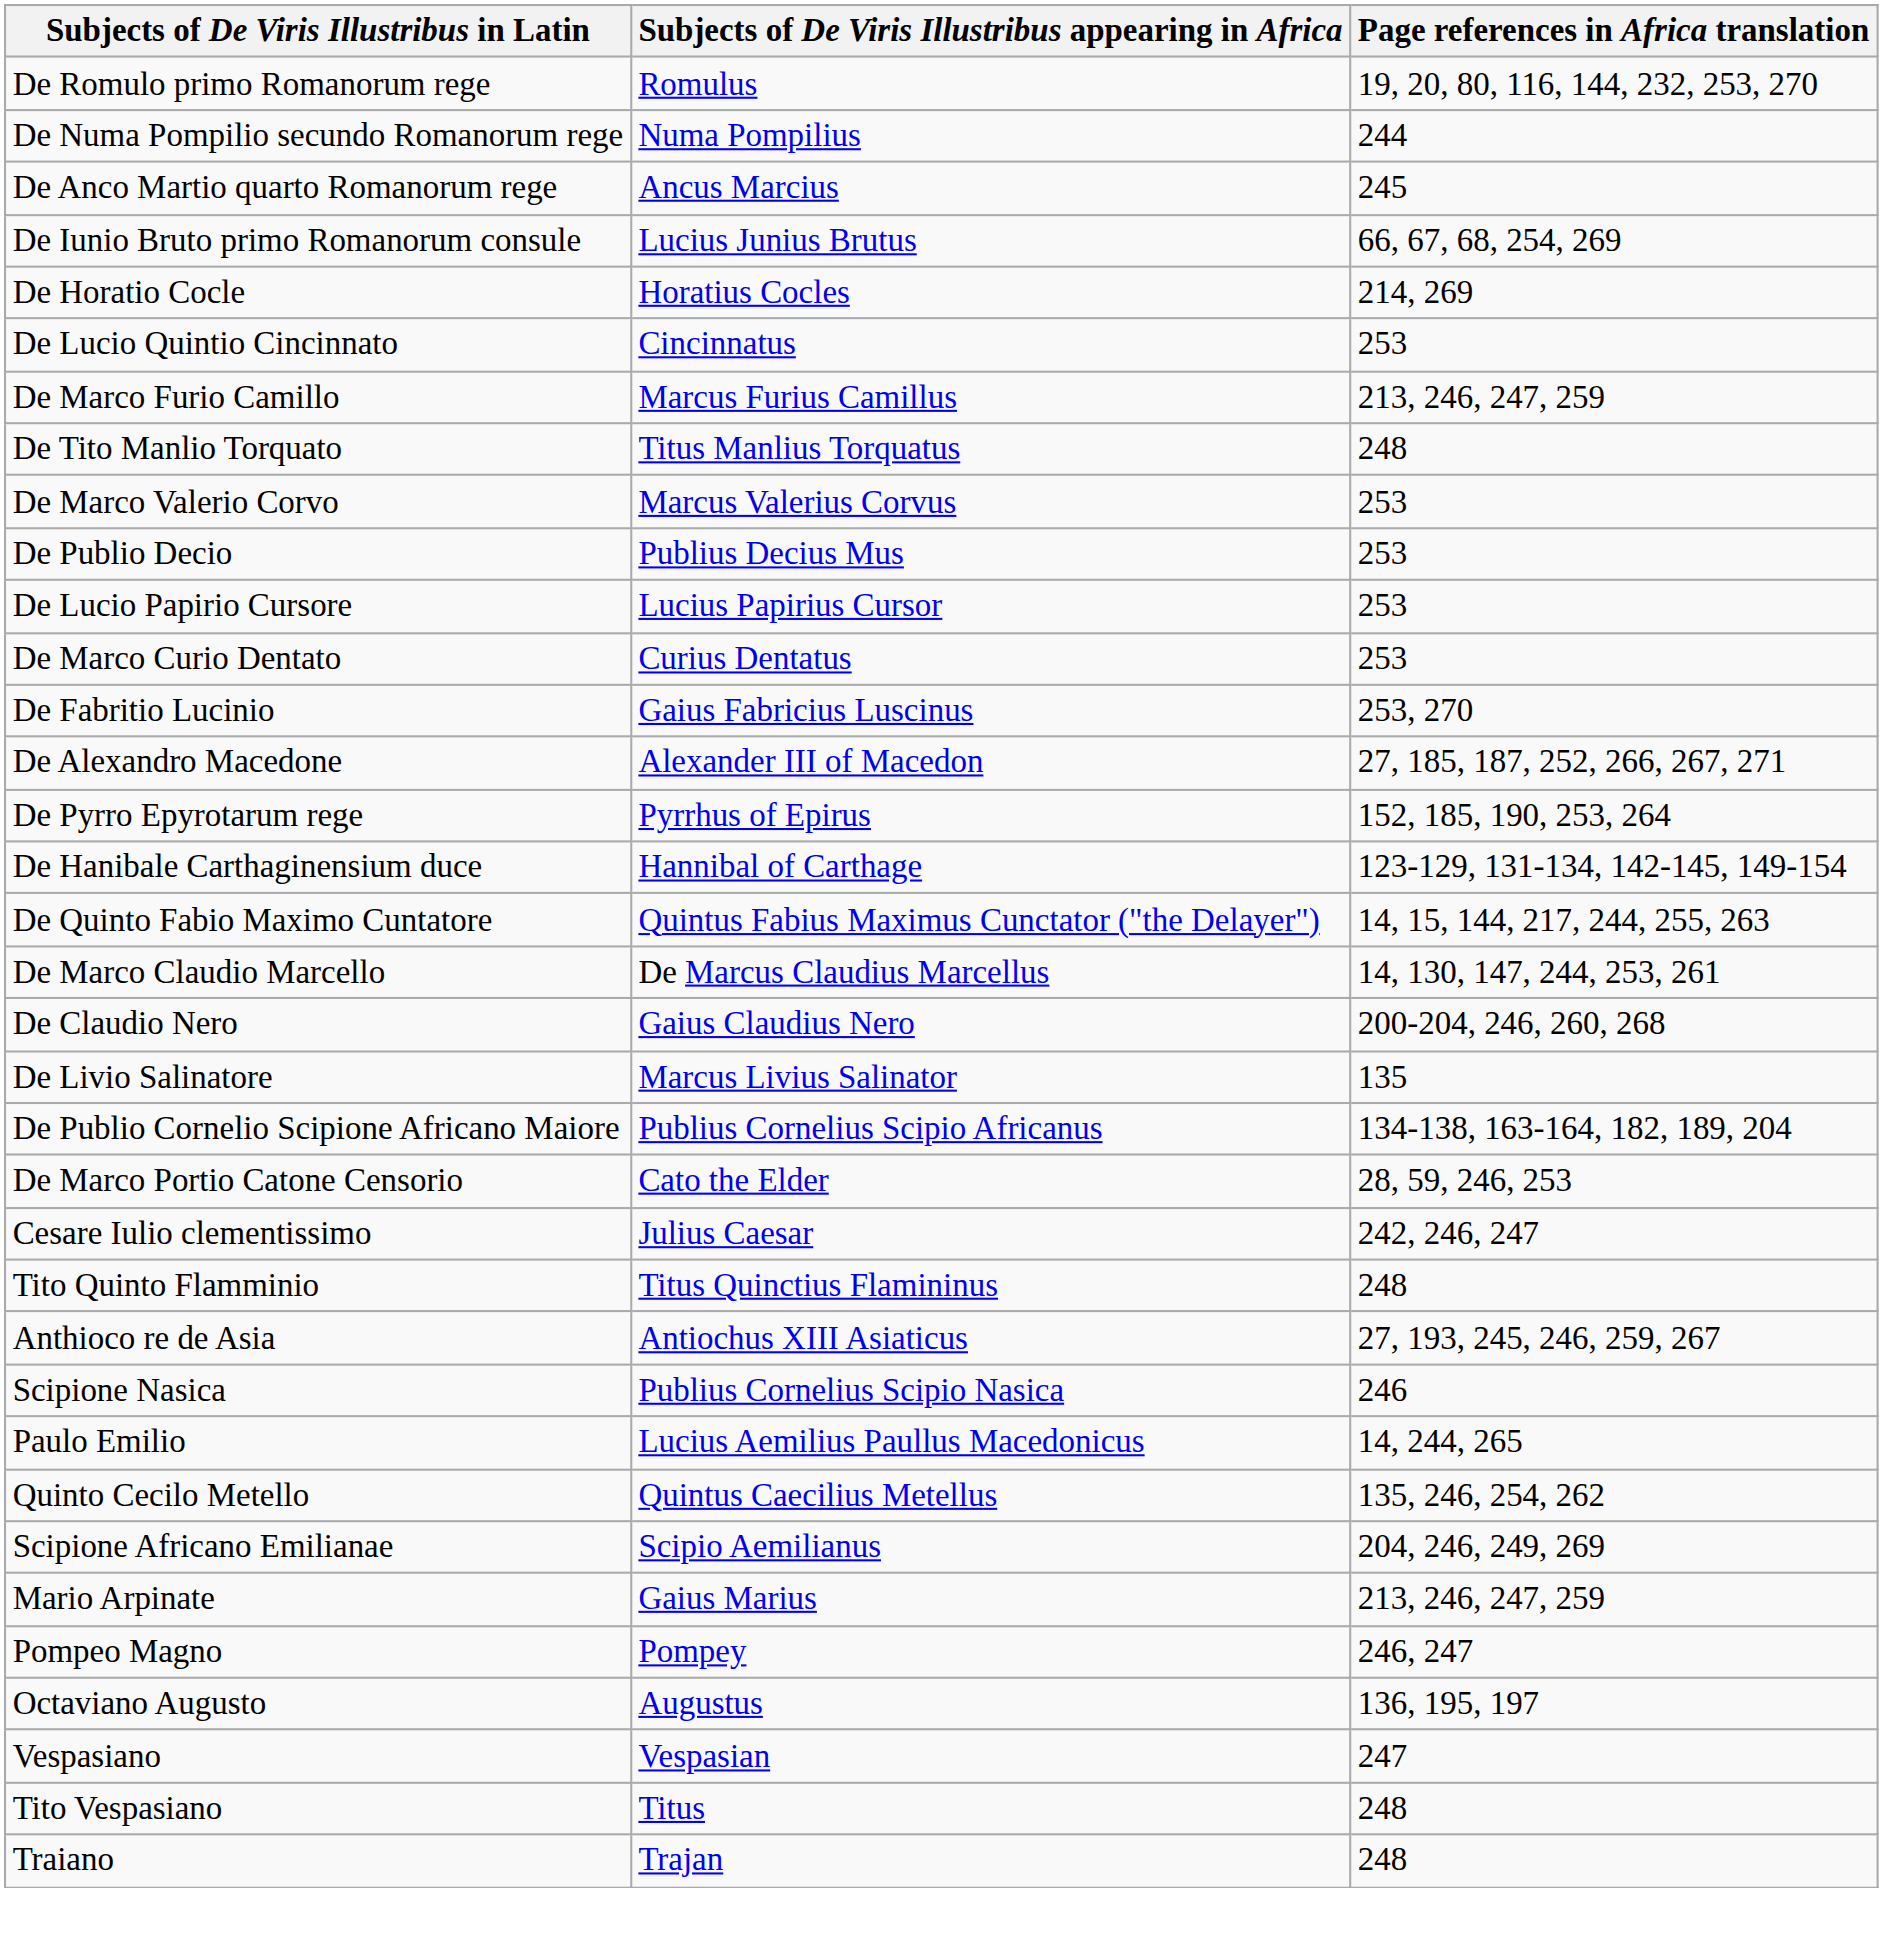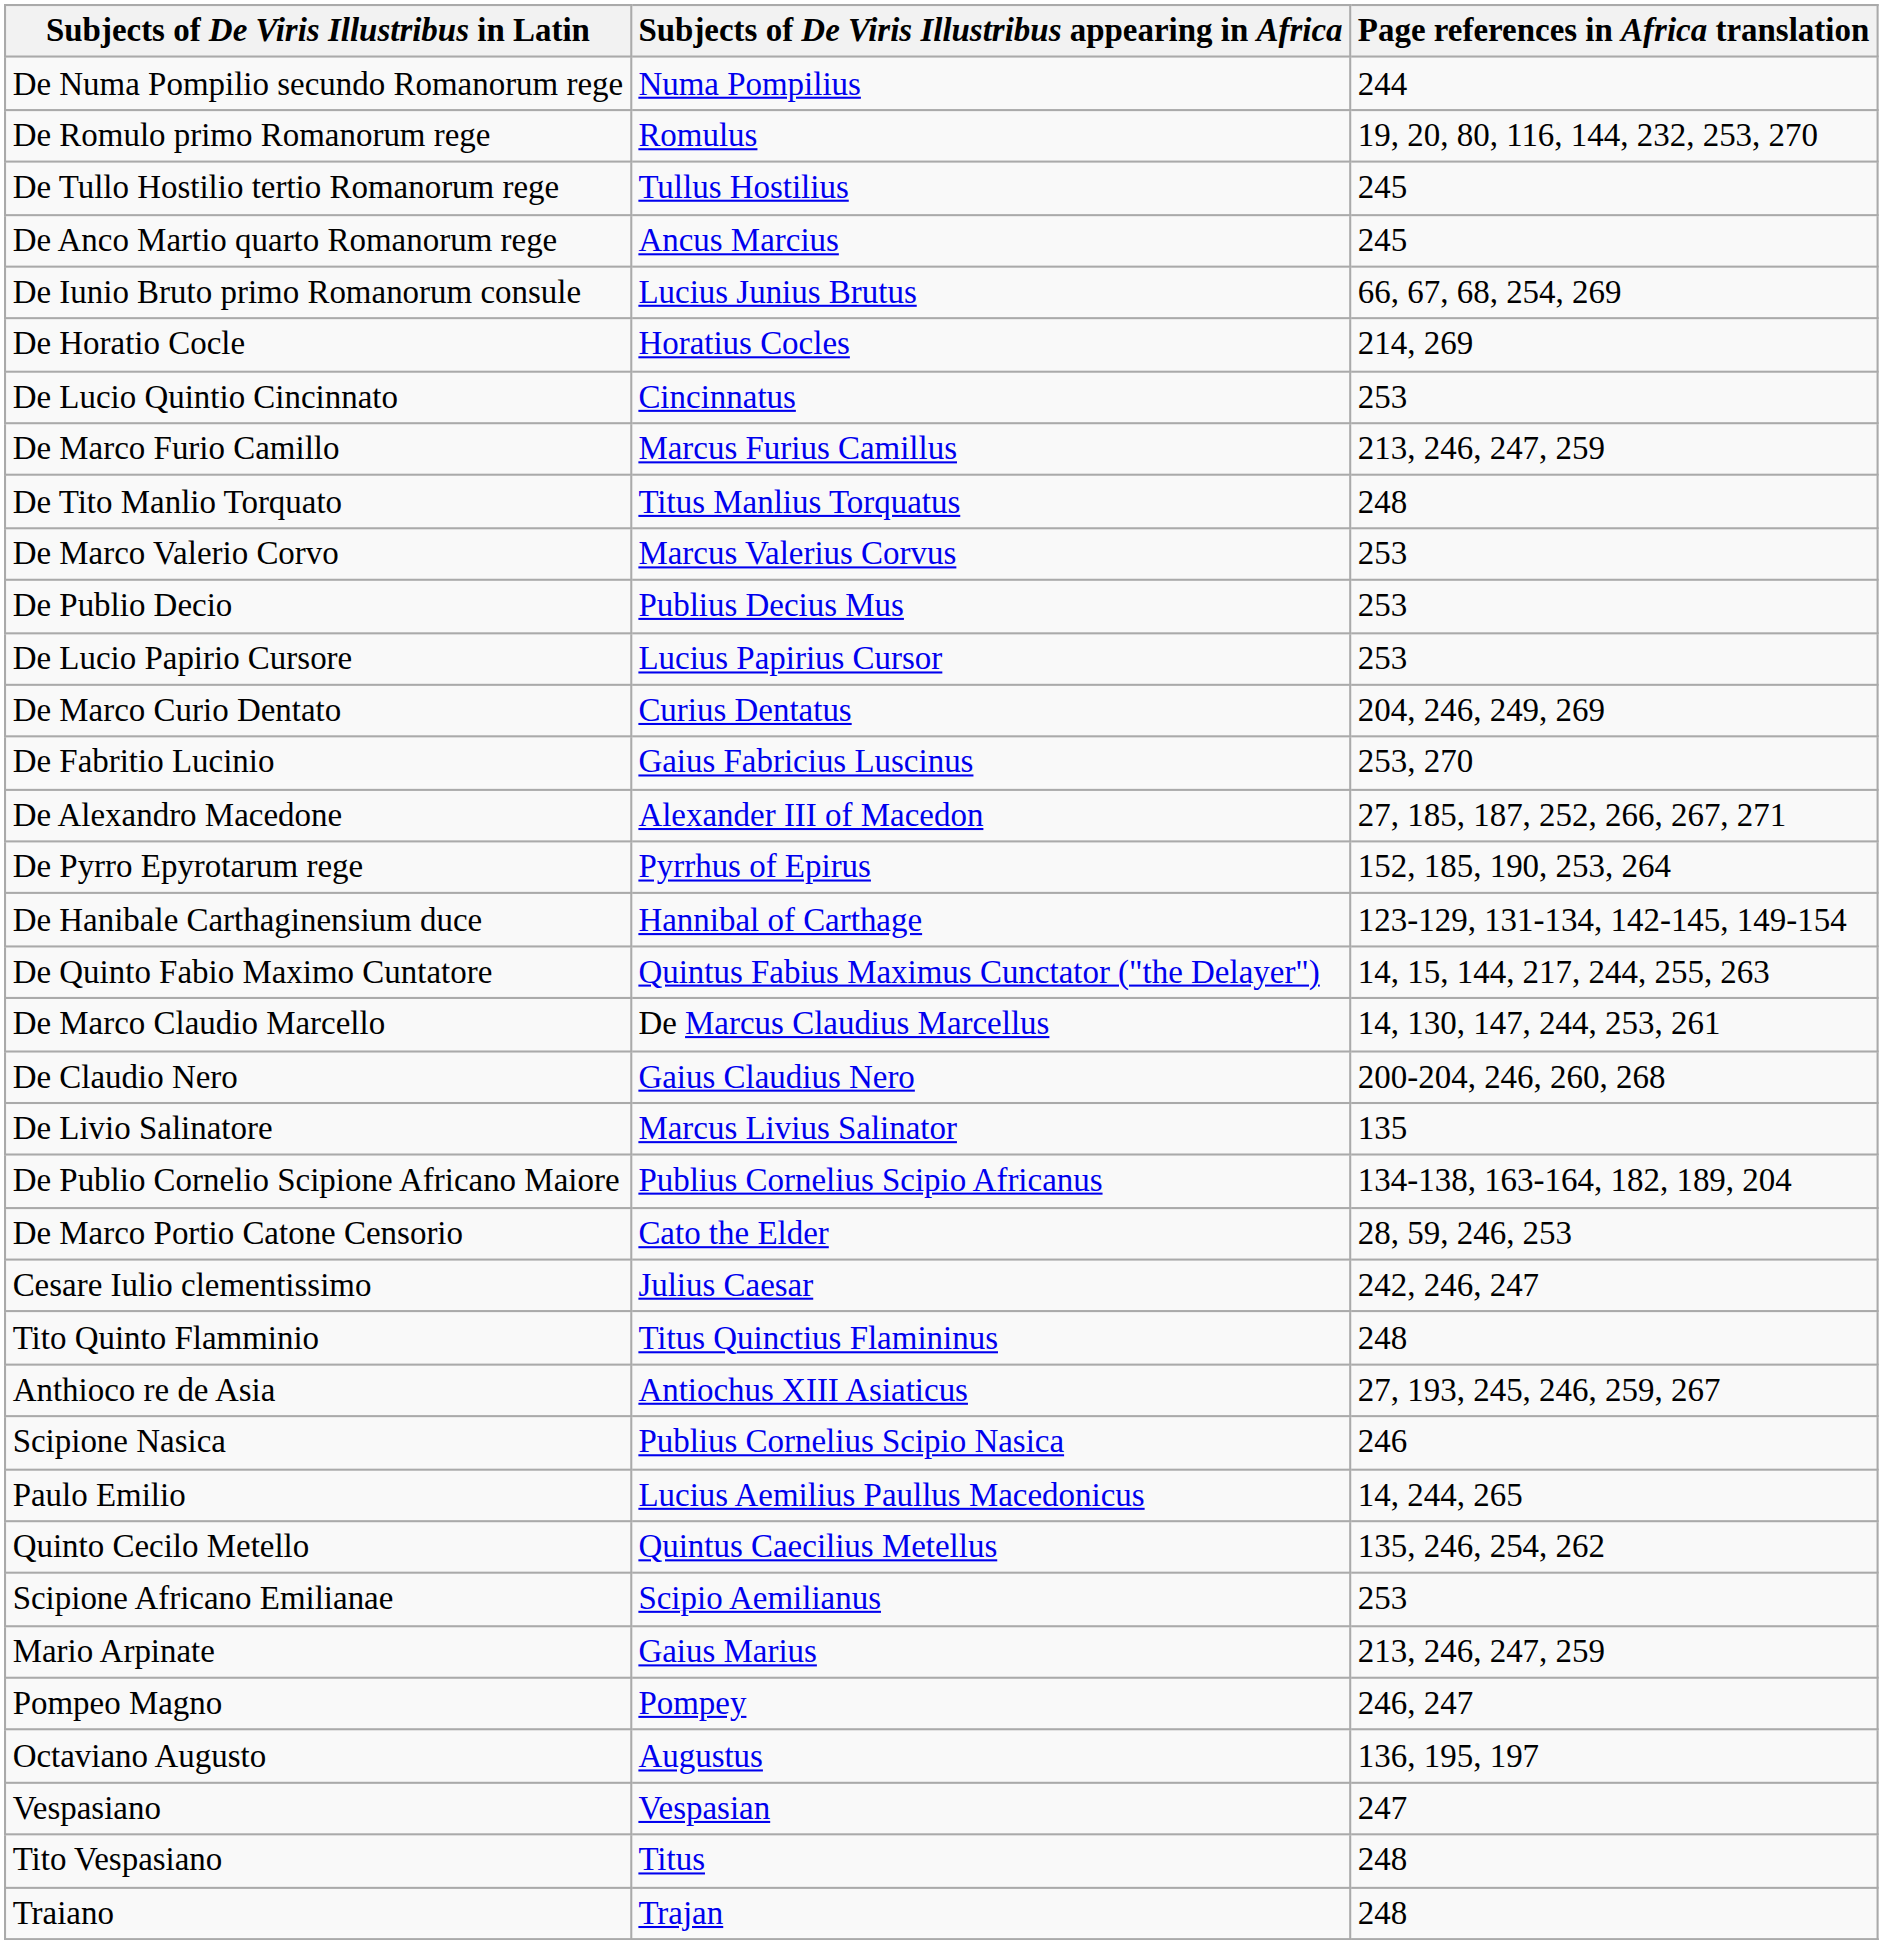rows swapped: De Romulo primo Romanorum rege <-> De Numa Pompilio secundo Romanorum rege
+ row: De Tullo Hostilio tertio Romanorum rege | Tullus Hostilius | 245
De Marco Curio Dentato | Page references in Africa translation: 253 -> 204, 246, 249, 269
Scipione Africano Emilianae | Page references in Africa translation: 204, 246, 249, 269 -> 253
